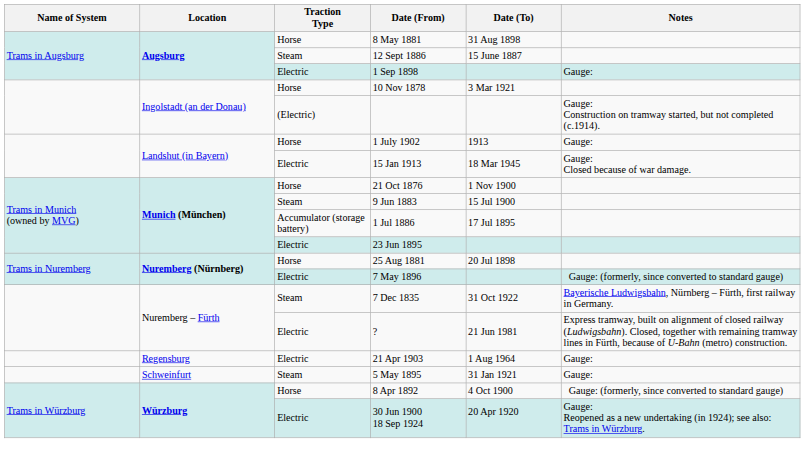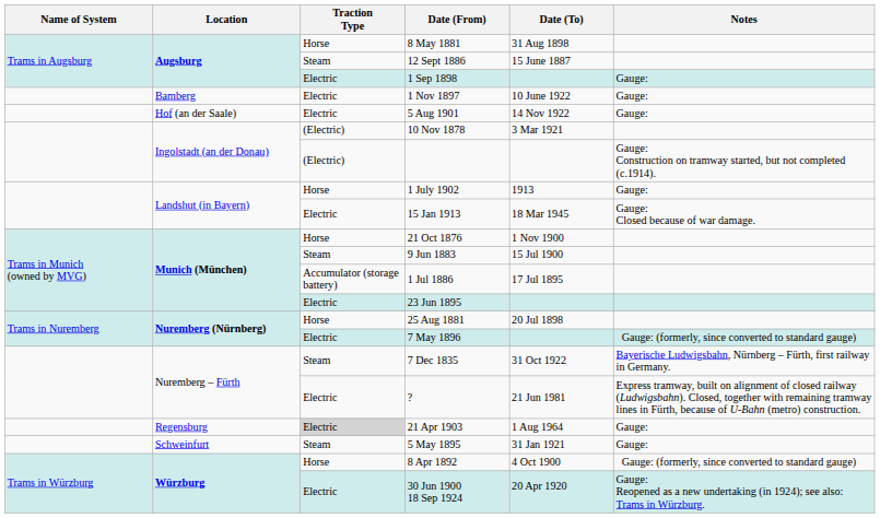+ row: Bamberg | Electric | 1 Nov 1897 | 10 June 1922 | Gauge:
+ row: Hof (an der Saale) | Electric | 5 Aug 1901 | 14 Nov 1922 | Gauge:
10 Nov 1878 | Traction Type: Horse -> (Electric)
21 Apr 1903 | Traction Type: no background -> lightgrey background
